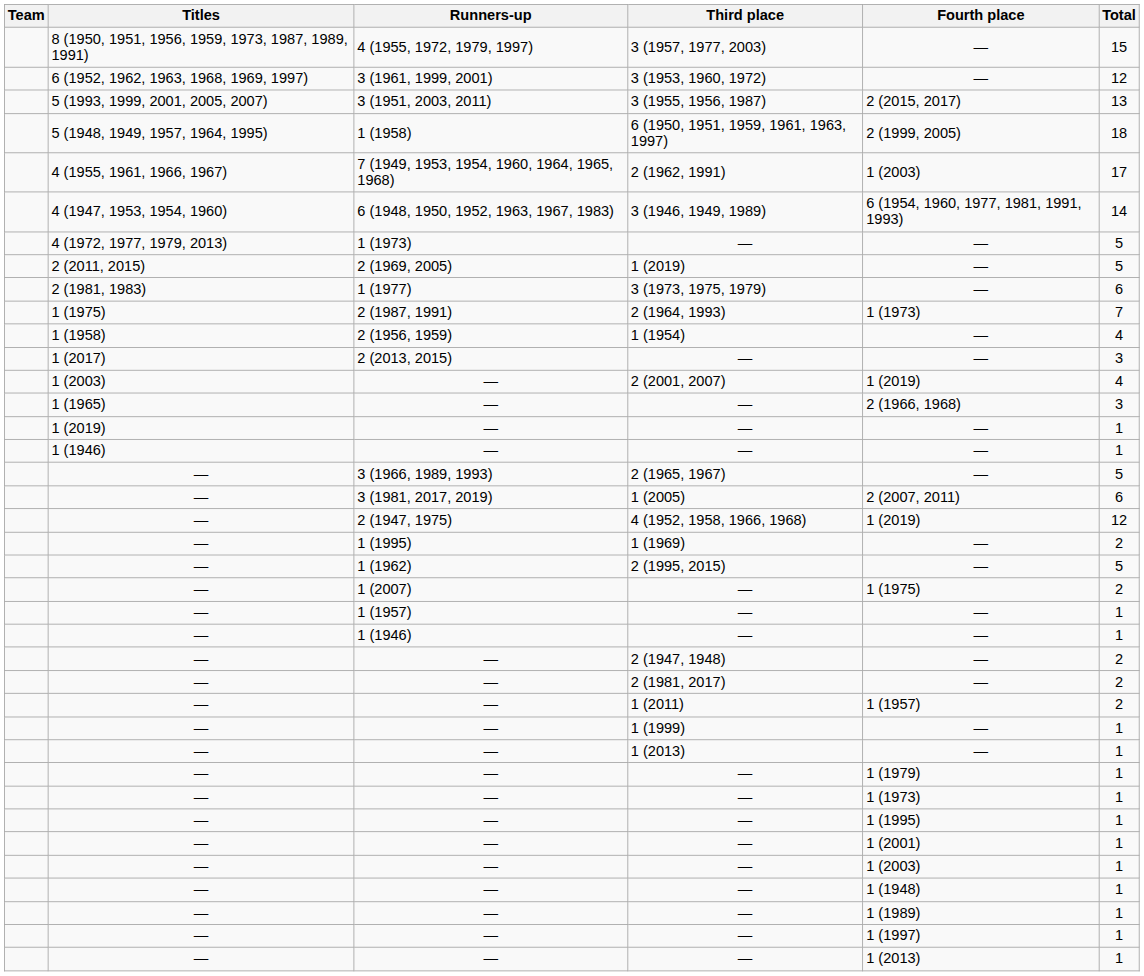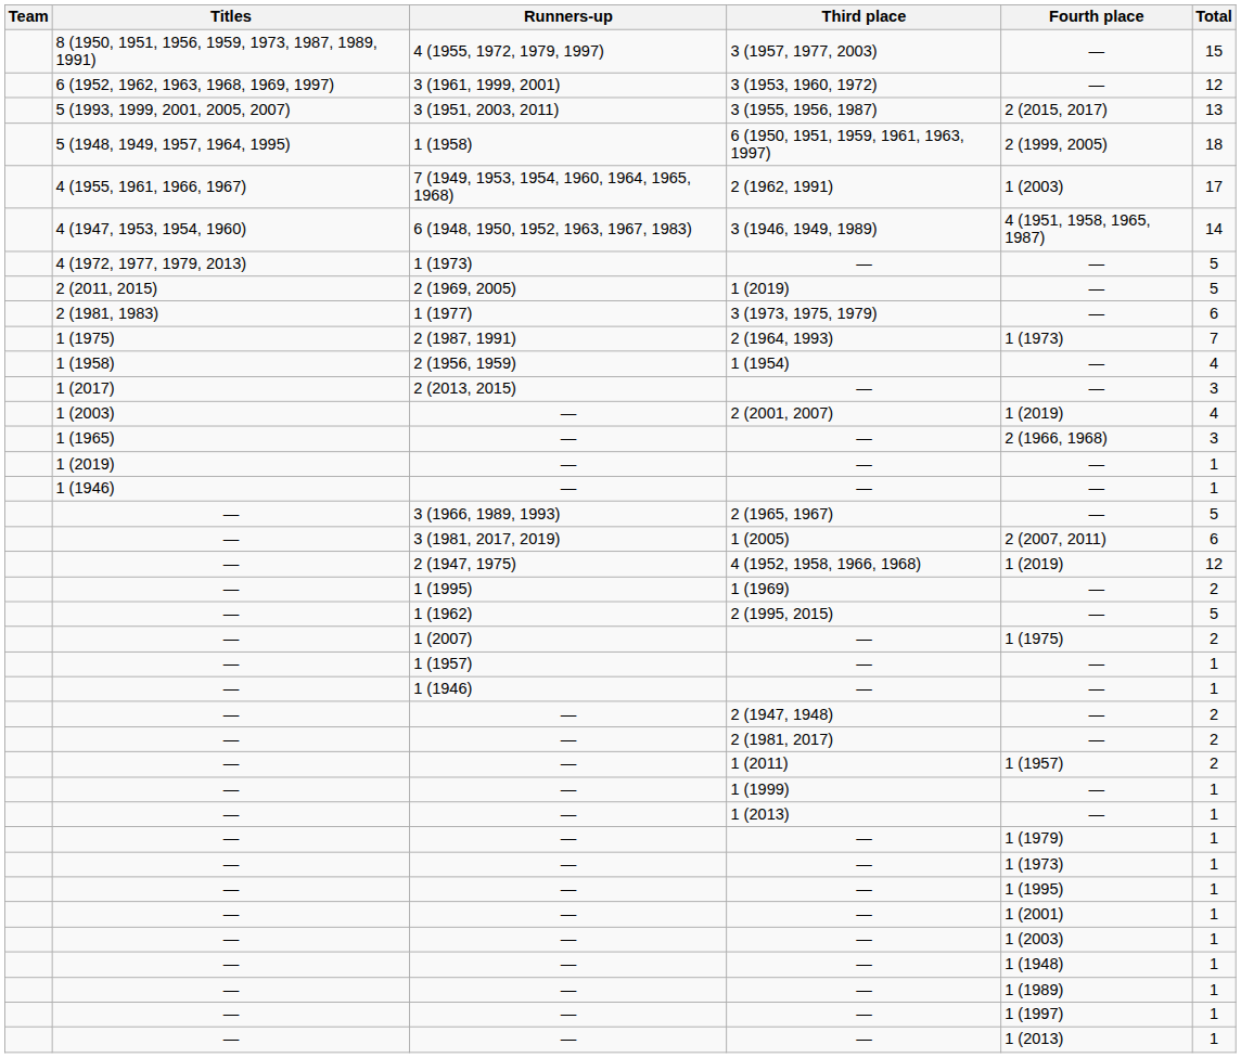3 (1946, 1949, 1989) | Fourth place: 6 (1954, 1960, 1977, 1981, 1991, 1993) -> 4 (1951, 1958, 1965, 1987)
